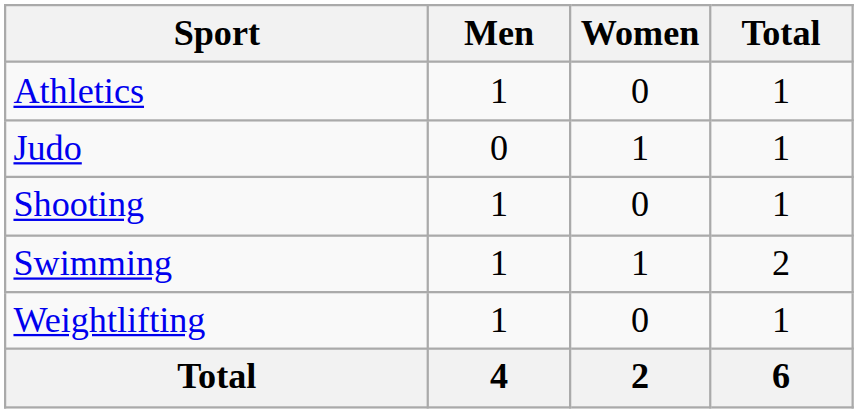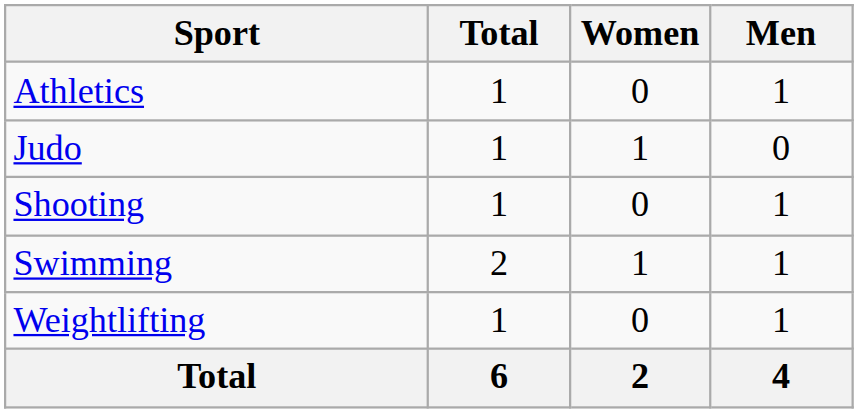columns swapped: Men <-> Total
